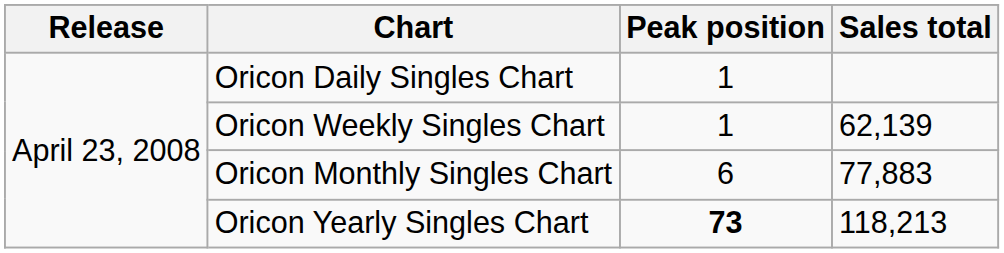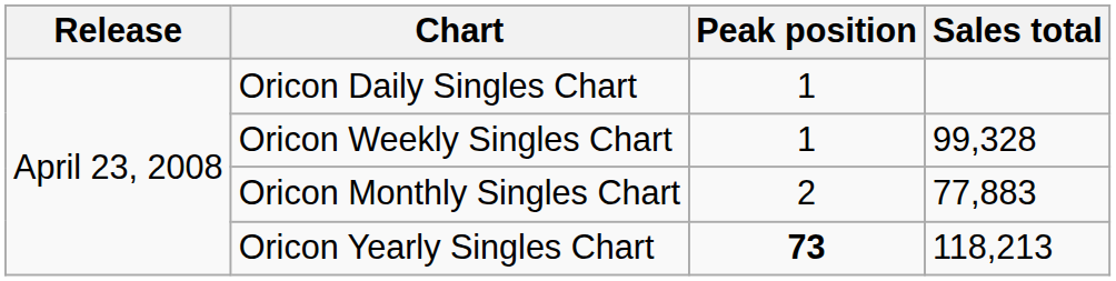Oricon Weekly Singles Chart | Sales total: 62,139 -> 99,328
Oricon Monthly Singles Chart | Peak position: 6 -> 2
